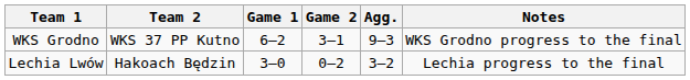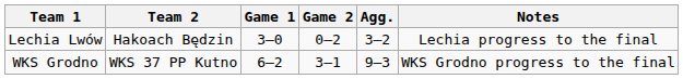rows swapped: WKS Grodno <-> Lechia Lwów
